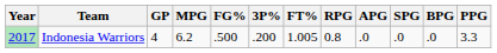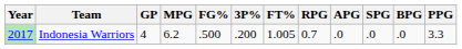Indonesia Warriors | RPG: 0.8 -> 0.7
